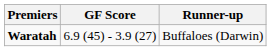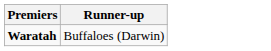- column: GF Score | 6.9 (45) - 3.9 (27)
